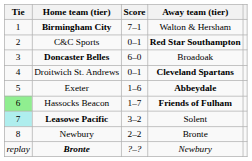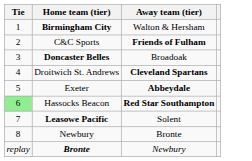- column: Score | 7–1 | 0–1 | 6–0 | 0–1 | 1–6 | 1–7 | 3–2 | 2–2 | ?–?
C&C Sports | Away team (tier): Red Star Southampton -> Friends of Fulham
Hassocks Beacon | Away team (tier): Friends of Fulham -> Red Star Southampton
Leasowe Pacific | Tie: paleturquoise background -> no background
